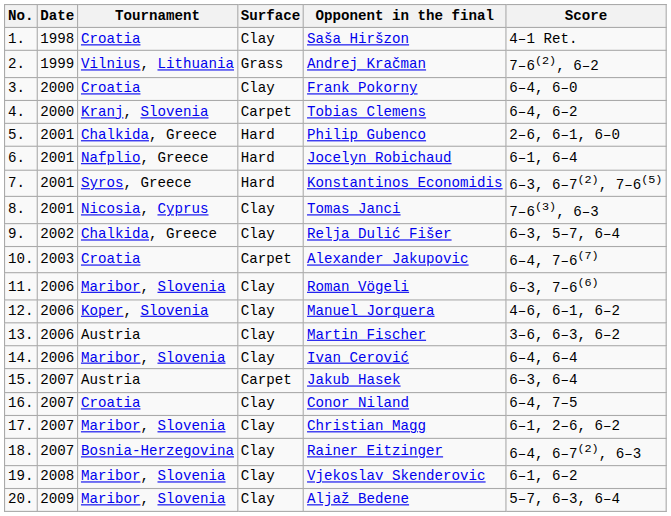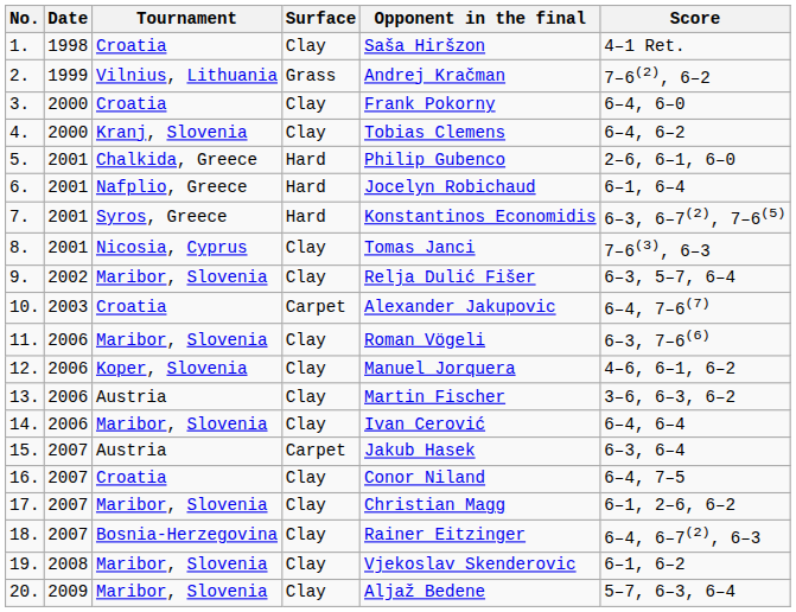4. | Surface: Carpet -> Clay
9. | Tournament: Chalkida, Greece -> Maribor, Slovenia
